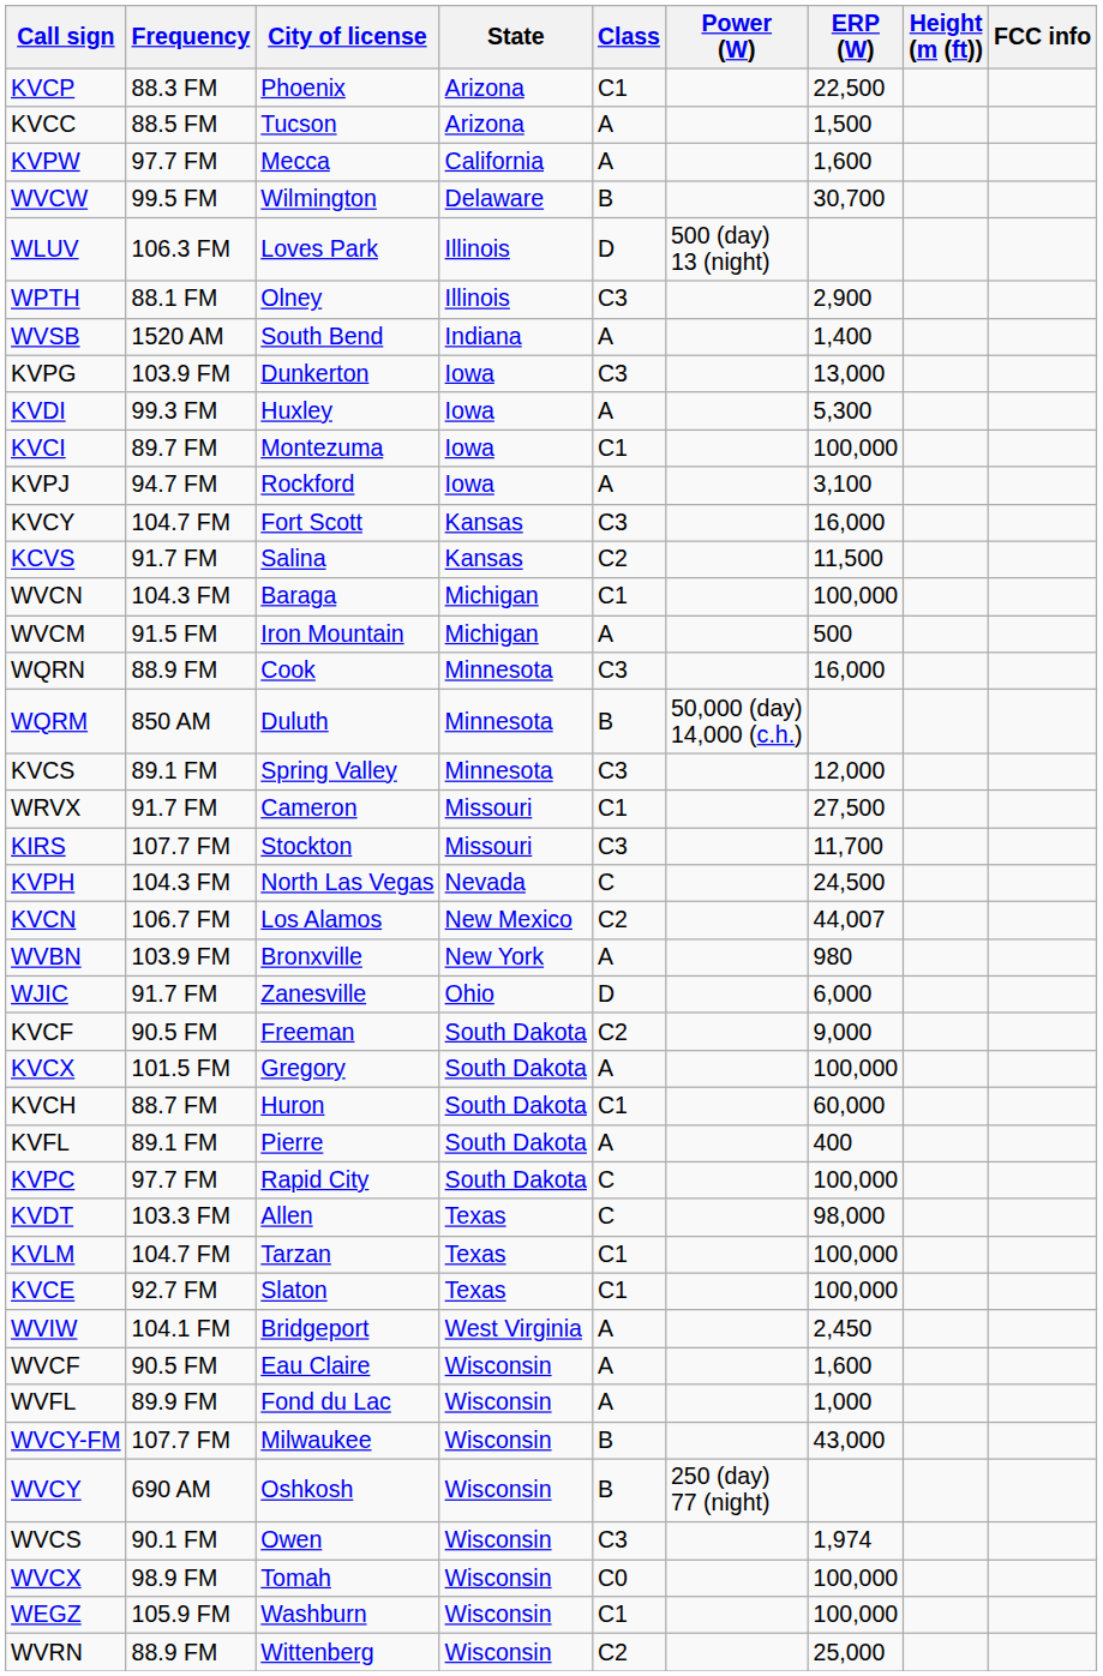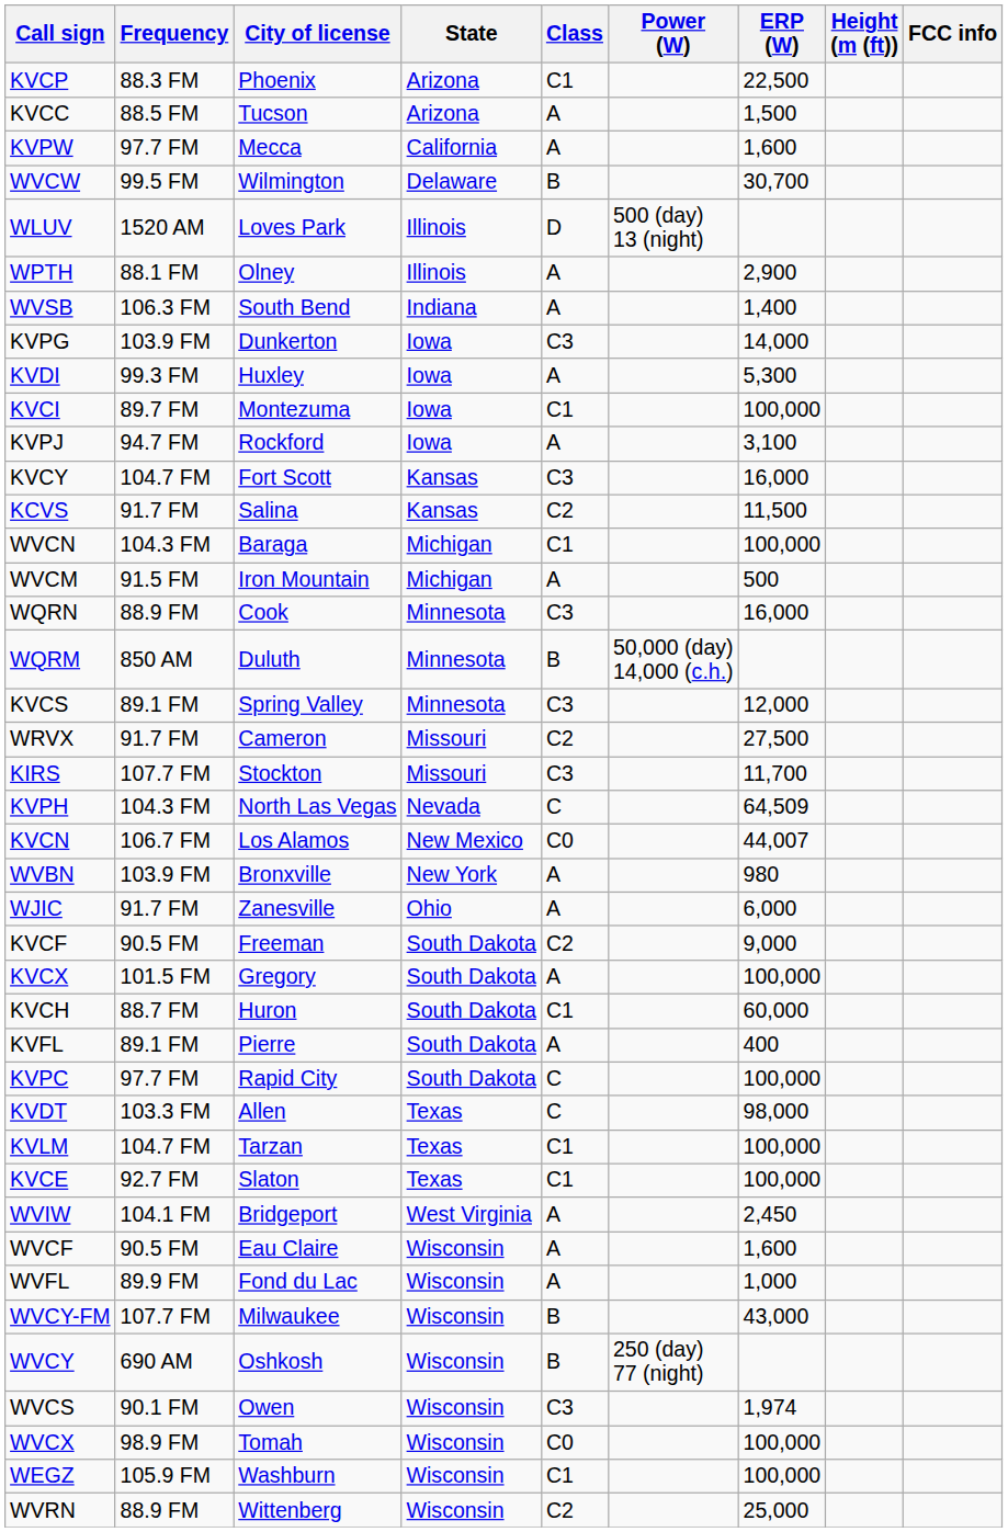WLUV | Frequency: 106.3 FM -> 1520 AM
WPTH | Class: C3 -> A
WVSB | Frequency: 1520 AM -> 106.3 FM
KVPG | ERP (W): 13,000 -> 14,000
WRVX | Class: C1 -> C2
KVPH | ERP (W): 24,500 -> 64,509
KVCN | Class: C2 -> C0
WJIC | Class: D -> A
